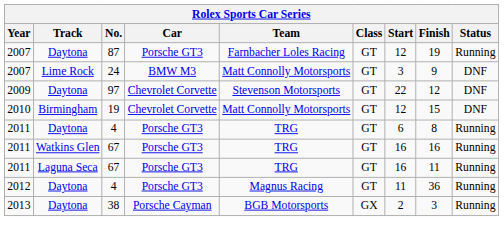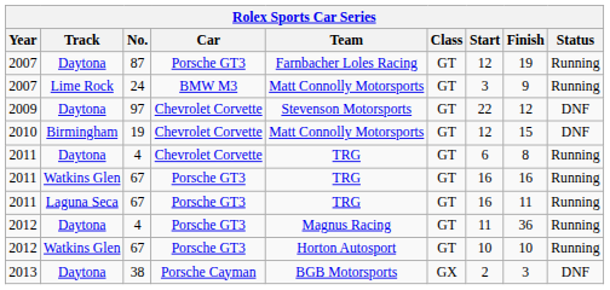24 | Status: DNF -> Running
2011 / 4 | Car: Porsche GT3 -> Chevrolet Corvette
+ row: 2012 | Watkins Glen | 67 | Porsche GT3 | Horton Autosport | GT | 10 | 10 | Running
38 | Status: Running -> DNF
